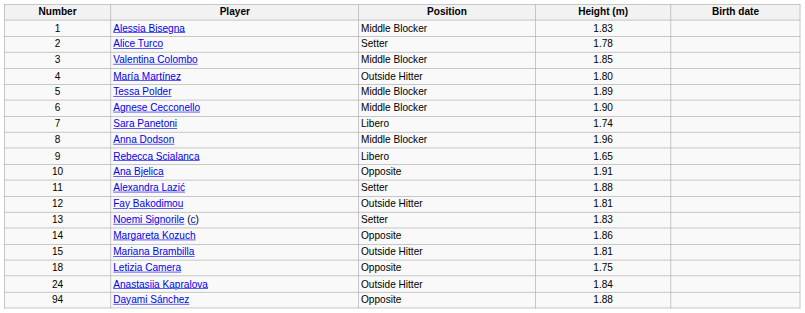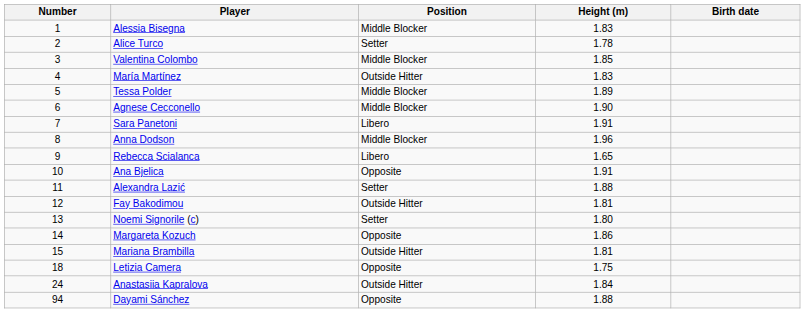María Martínez | Height (m): 1.80 -> 1.83
Sara Panetoni | Height (m): 1.74 -> 1.91
Noemi Signorile (c) | Height (m): 1.83 -> 1.80
